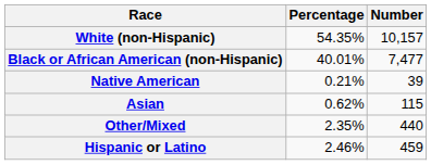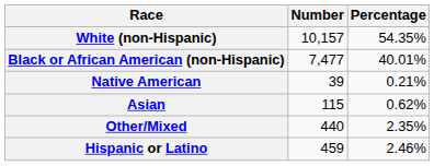columns swapped: Number <-> Percentage
